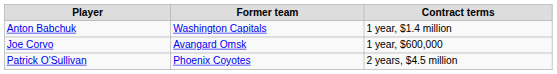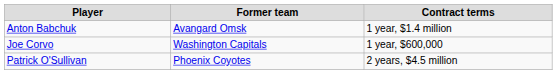Anton Babchuk | Former team: Washington Capitals -> Avangard Omsk
Joe Corvo | Former team: Avangard Omsk -> Washington Capitals
